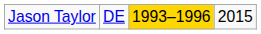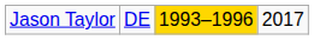Jason Taylor | column 4: 2015 -> 2017
